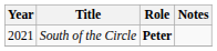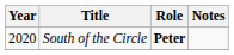South of the Circle | Year: 2021 -> 2020
